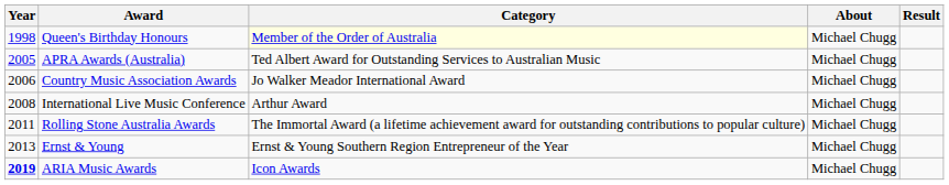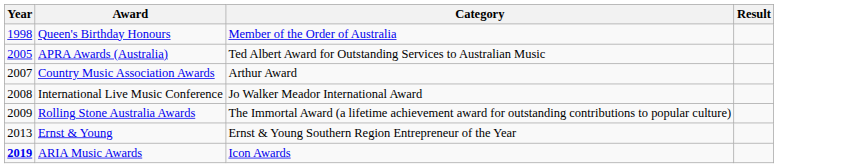- column: About | Michael Chugg | Michael Chugg | Michael Chugg | Michael Chugg | Michael Chugg | Michael Chugg | Michael Chugg
Queen's Birthday Honours | Category: lightyellow background -> no background
Country Music Association Awards | Year: 2006 -> 2007
Country Music Association Awards | Category: Jo Walker Meador International Award -> Arthur Award
International Live Music Conference | Category: Arthur Award -> Jo Walker Meador International Award
Rolling Stone Australia Awards | Year: 2011 -> 2009
